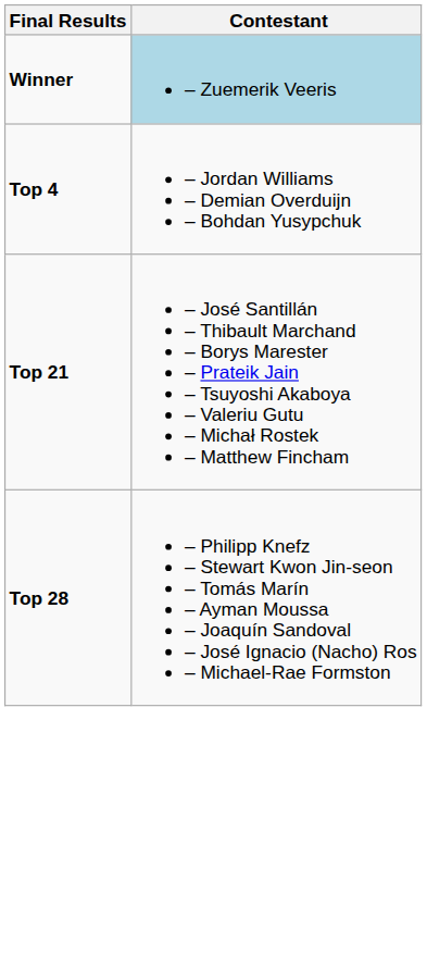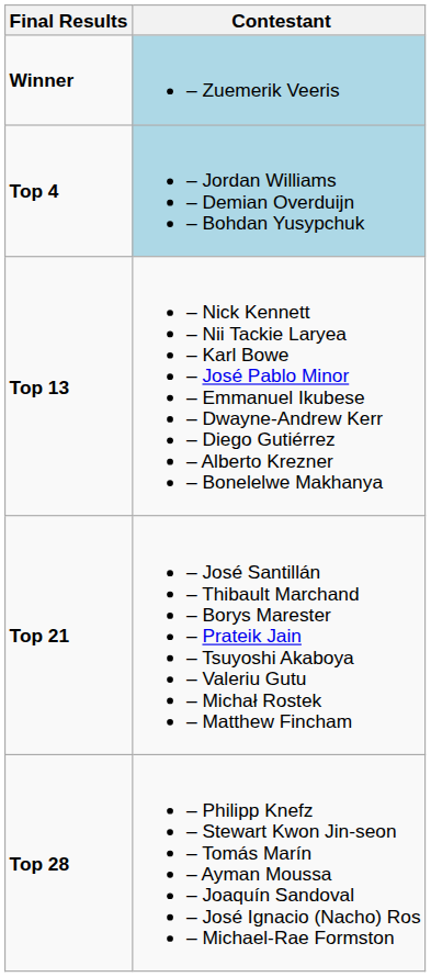Top 4 | Contestant: no background -> lightblue background
+ row: Top 13 | – Nick Kennett – Nii Tackie Laryea – Karl Bowe – José Pablo Minor – Emmanuel Ikubese – Dwayne-Andrew Kerr – Diego Gutiérrez – Alberto Krezner – Bonelelwe Makhanya
